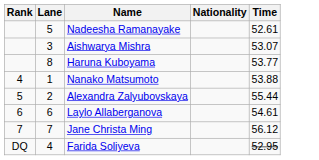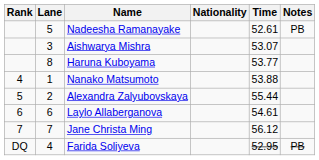+ column: Notes | PB | PB
